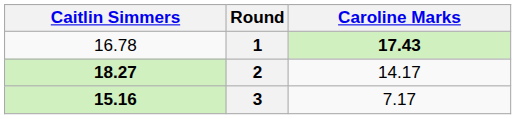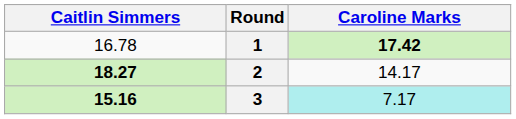1 | Caroline Marks: 17.43 -> 17.42
3 | Caroline Marks: no background -> paleturquoise background
